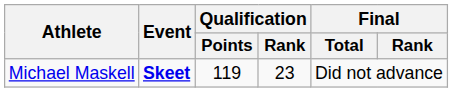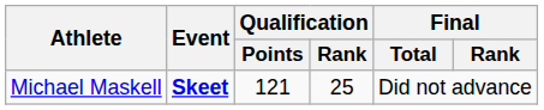Michael Maskell | Qualification / Points: 119 -> 121
Michael Maskell | Qualification / Rank: 23 -> 25
